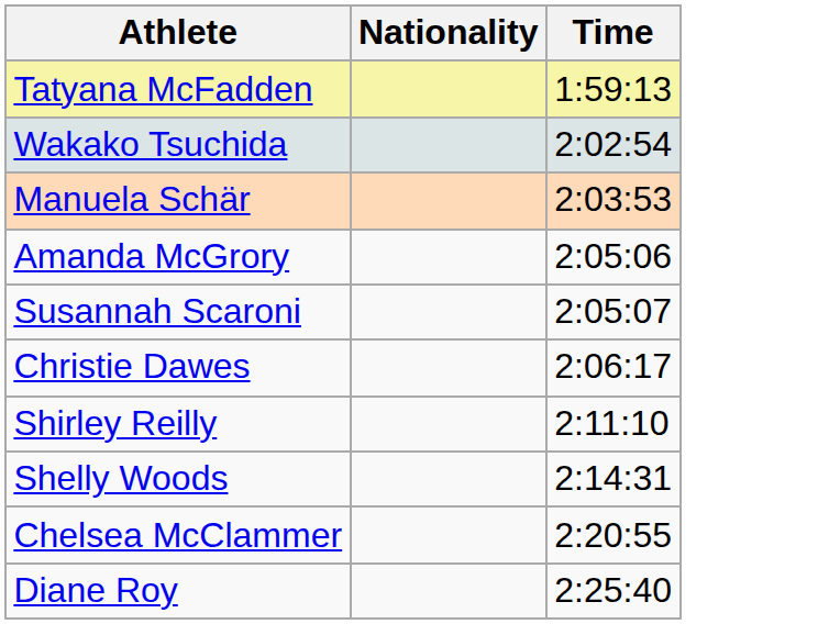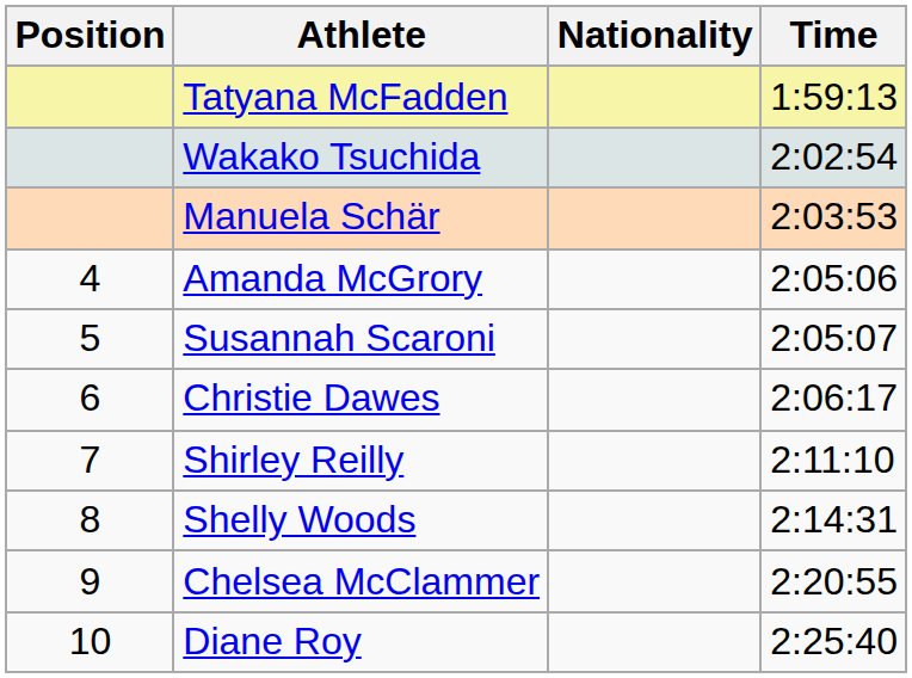+ column: Position | 4 | 5 | 6 | 7 | 8 | 9 | 10
